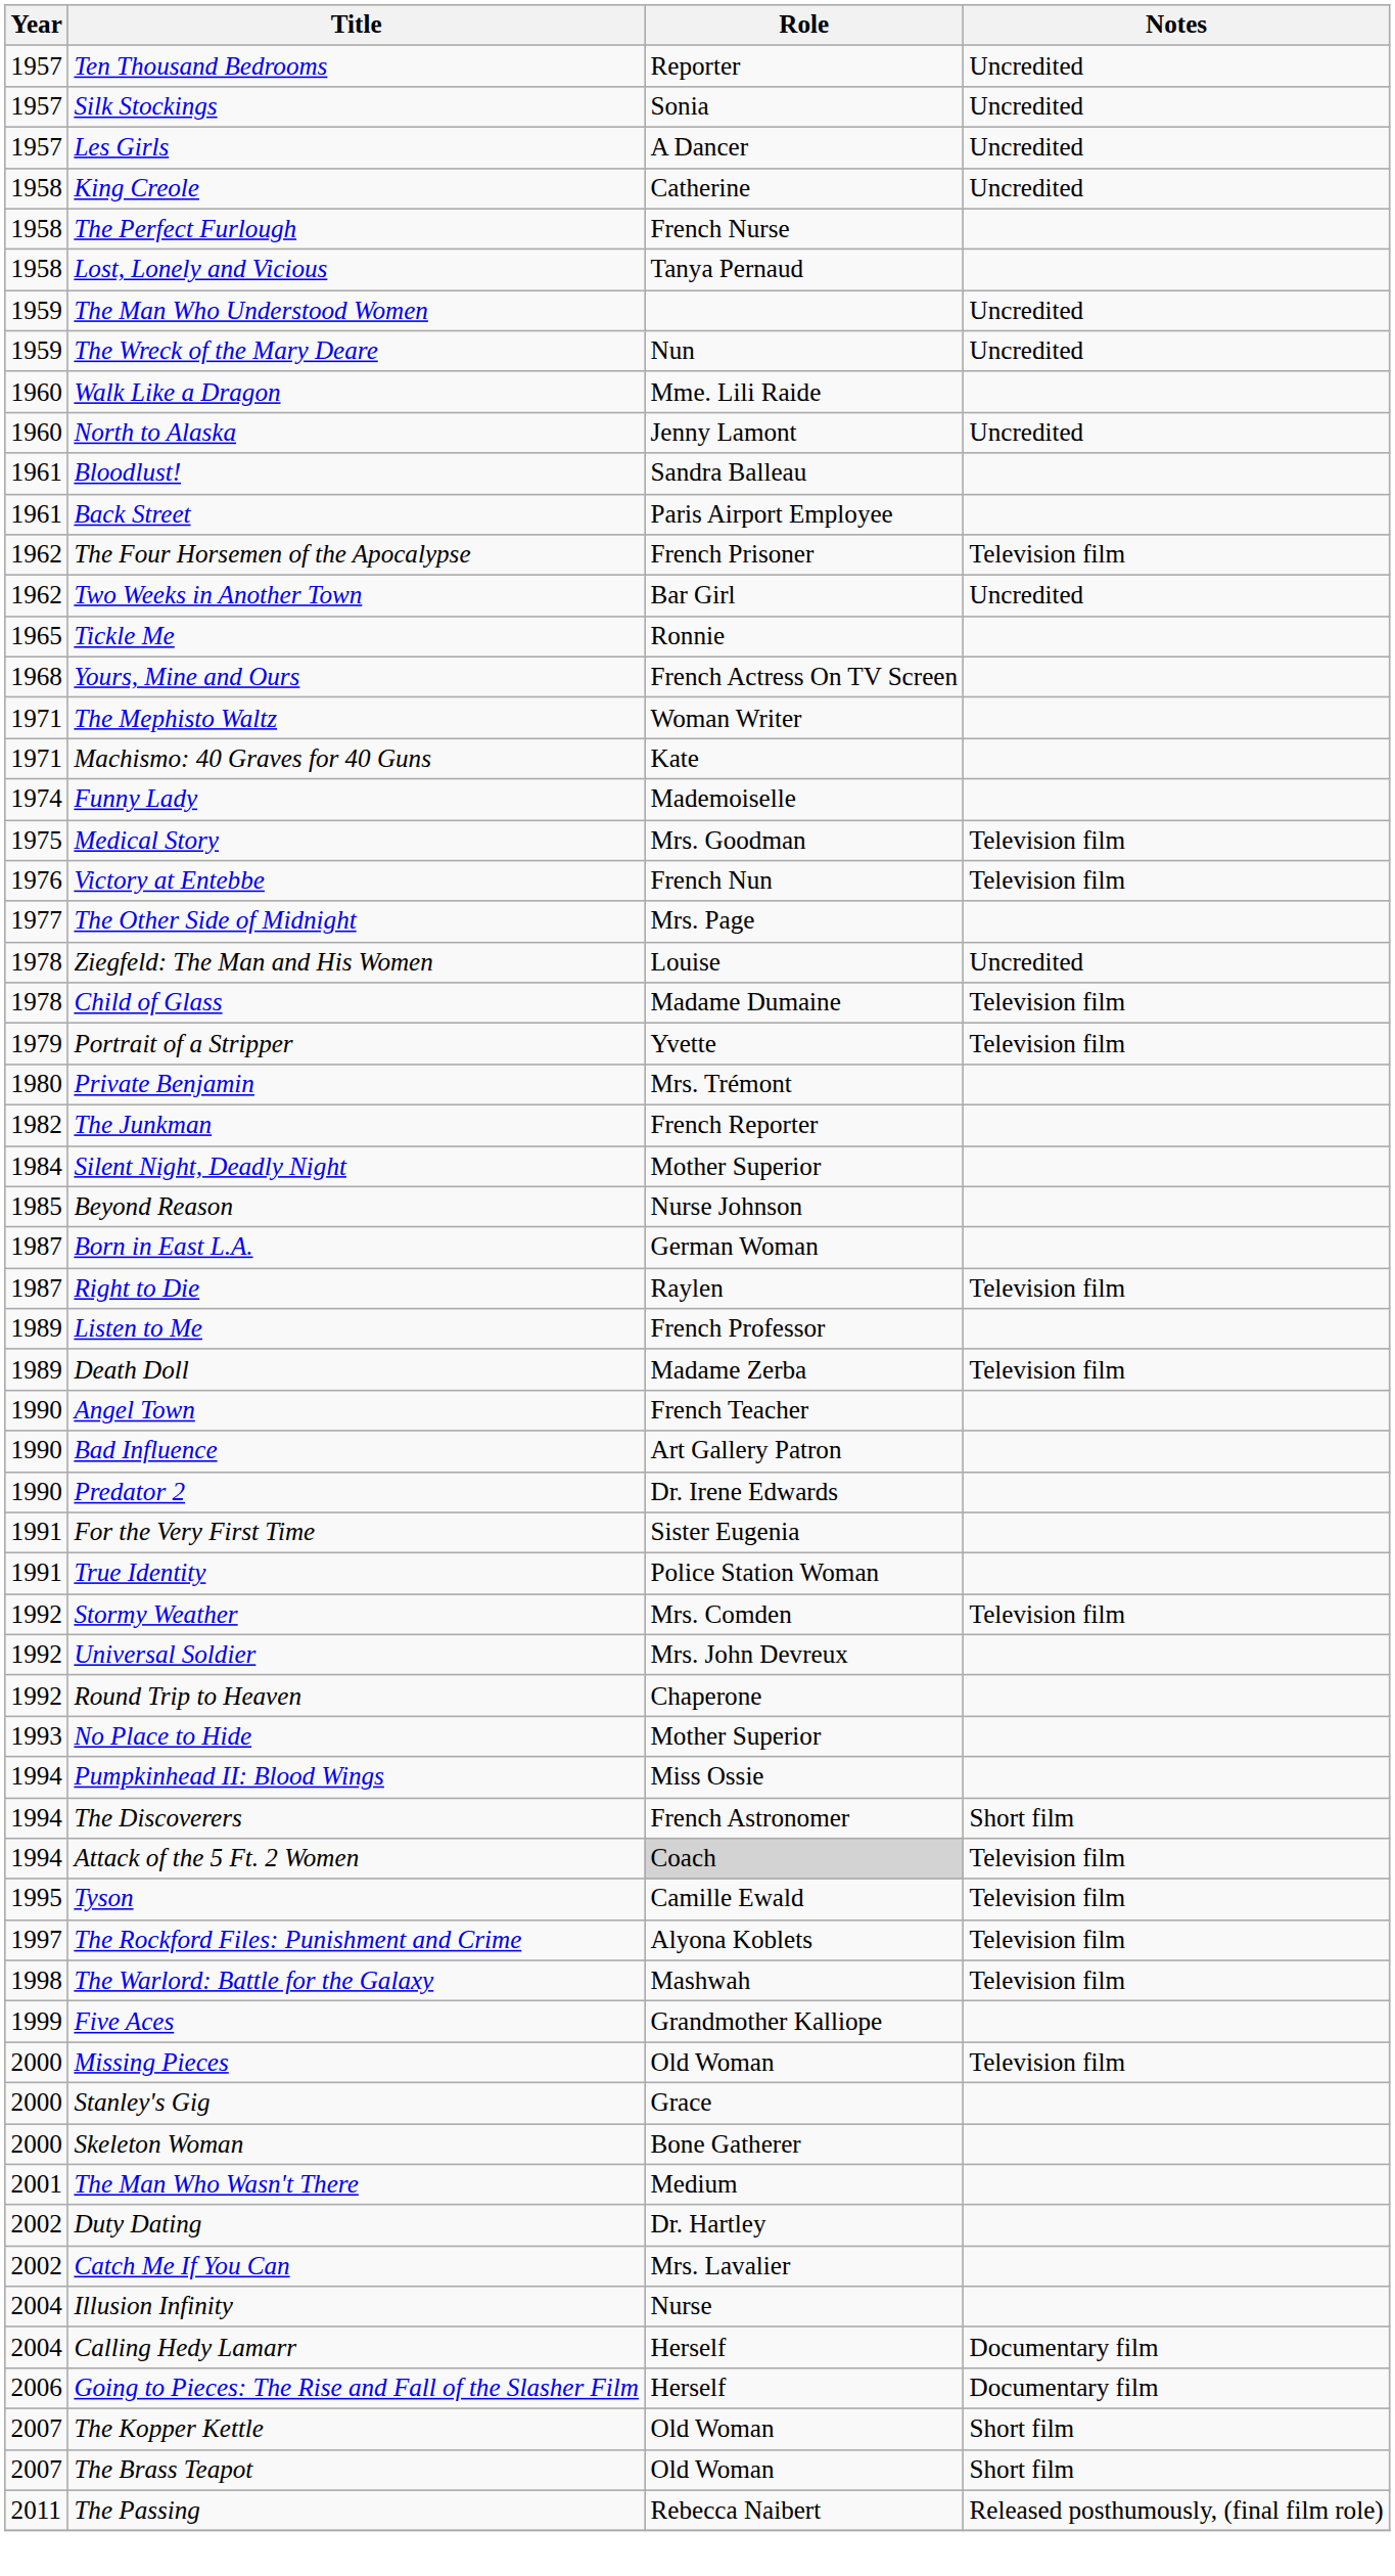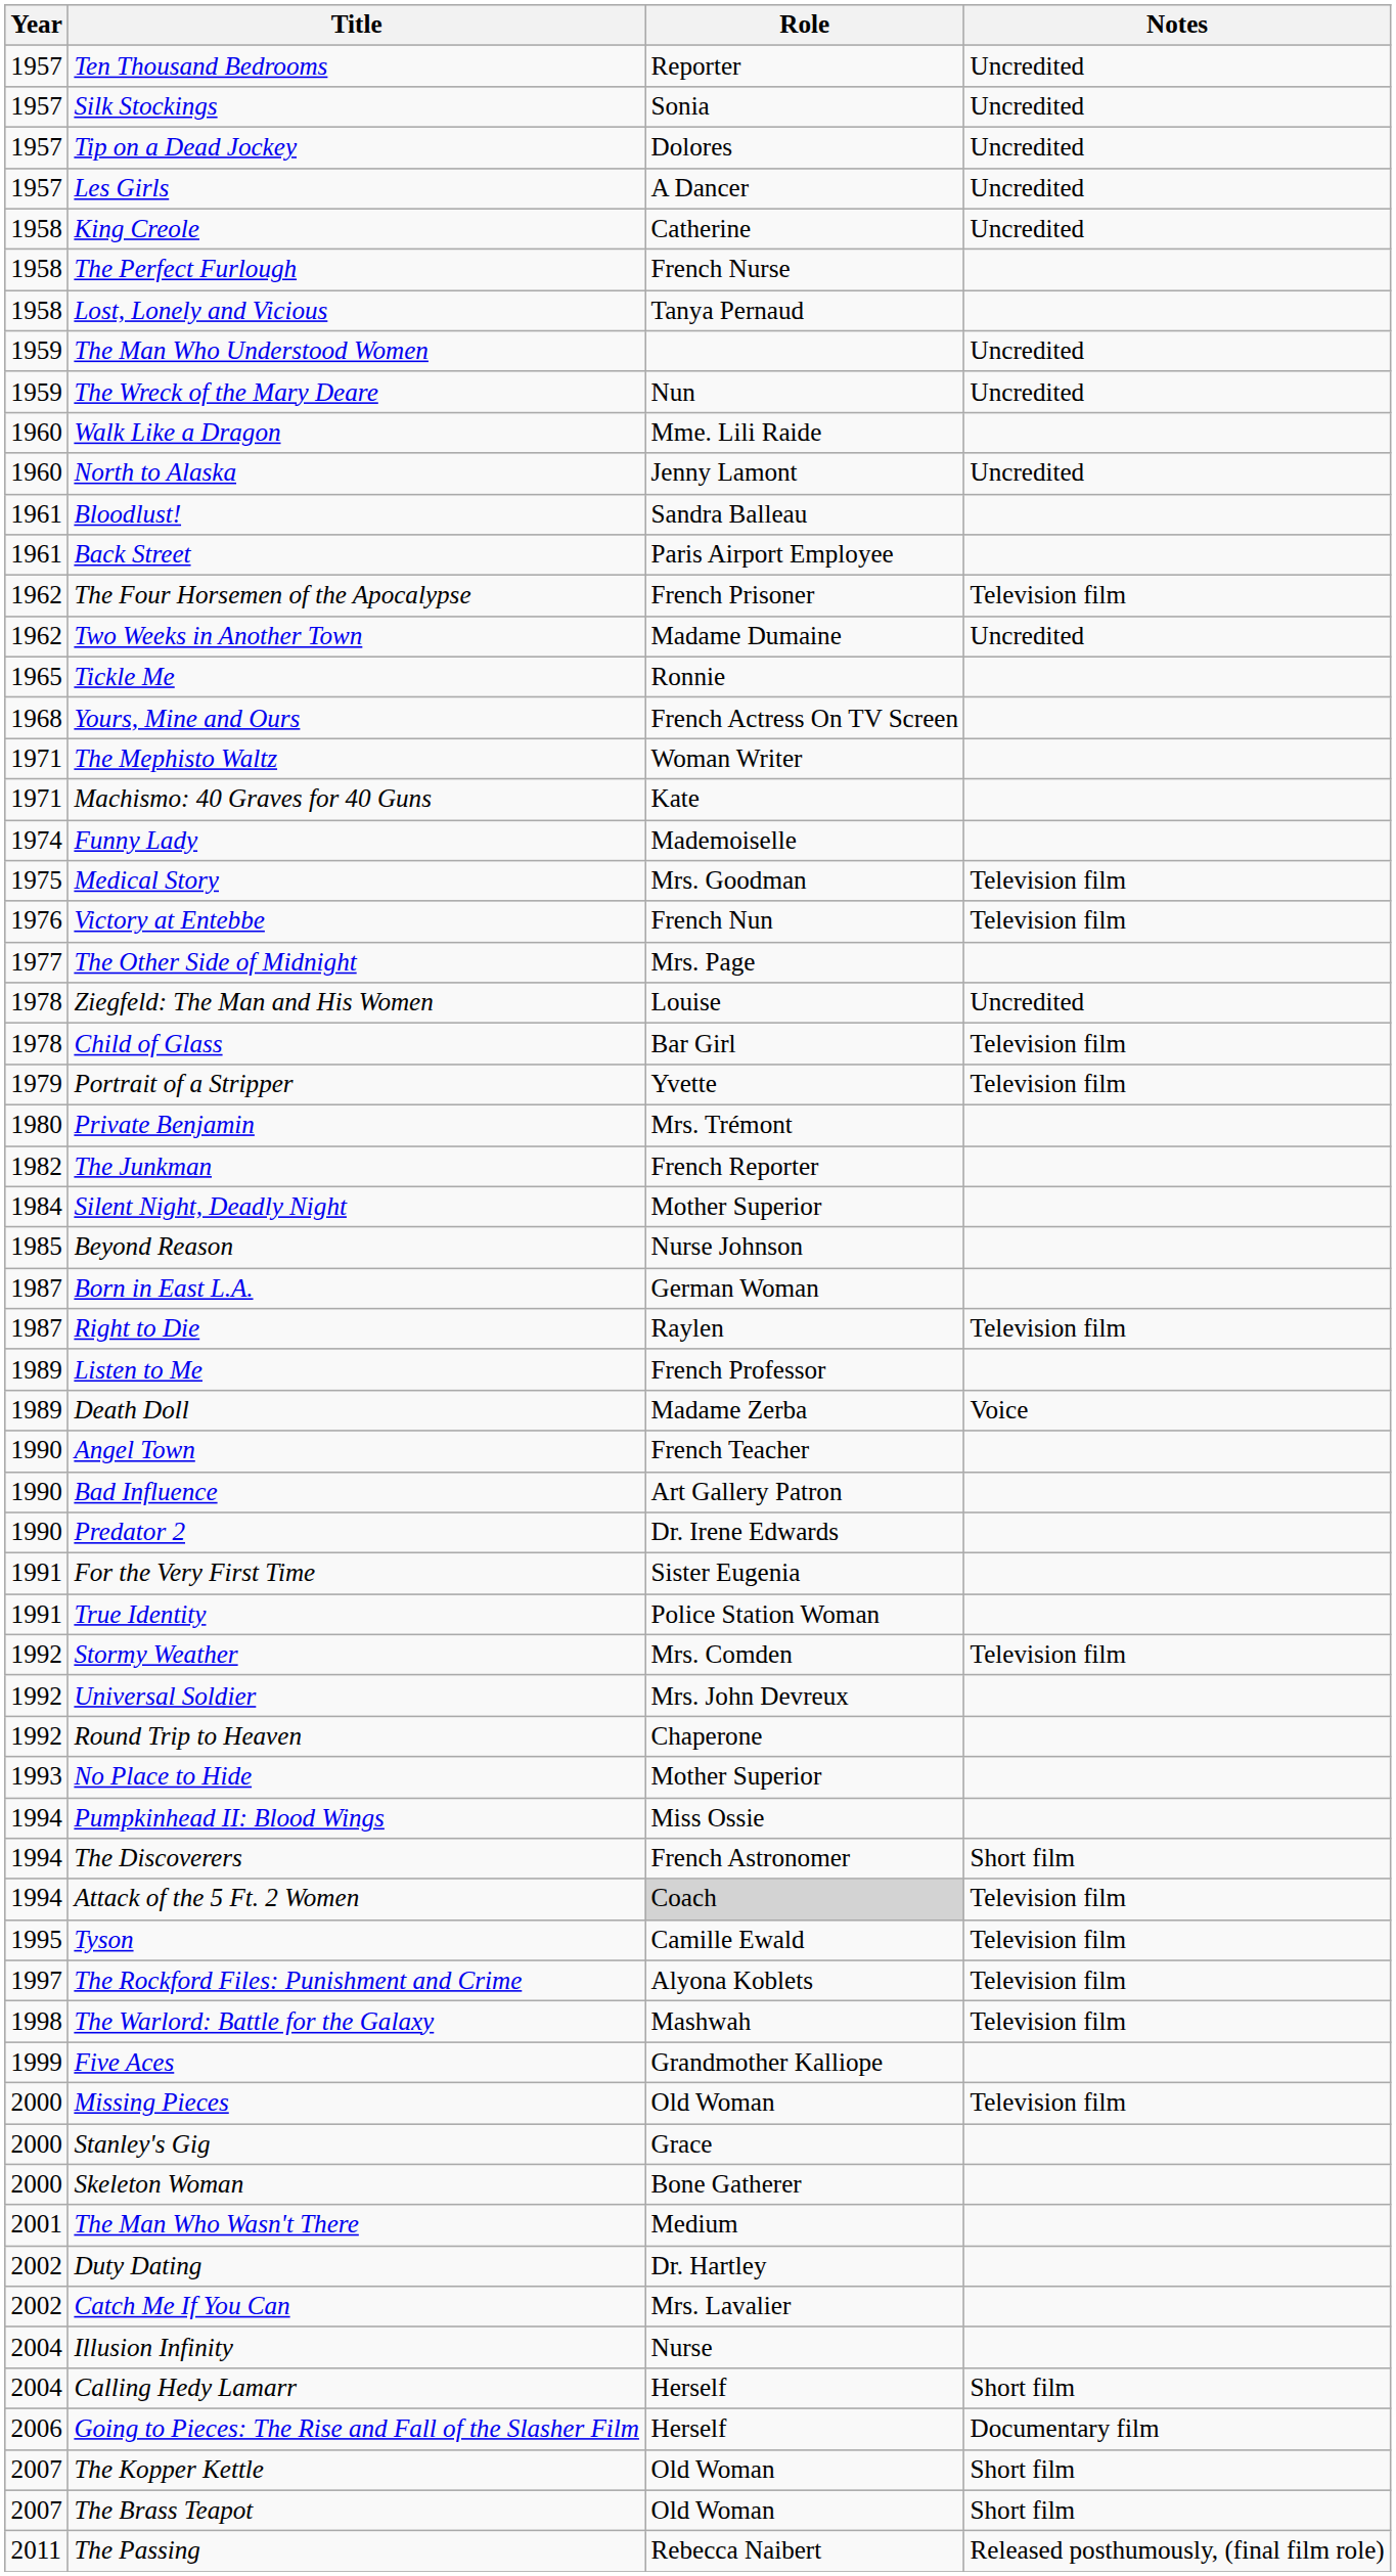+ row: 1957 | Tip on a Dead Jockey | Dolores | Uncredited
Two Weeks in Another Town | Role: Bar Girl -> Madame Dumaine
Child of Glass | Role: Madame Dumaine -> Bar Girl
Death Doll | Notes: Television film -> Voice
Calling Hedy Lamarr | Notes: Documentary film -> Short film
